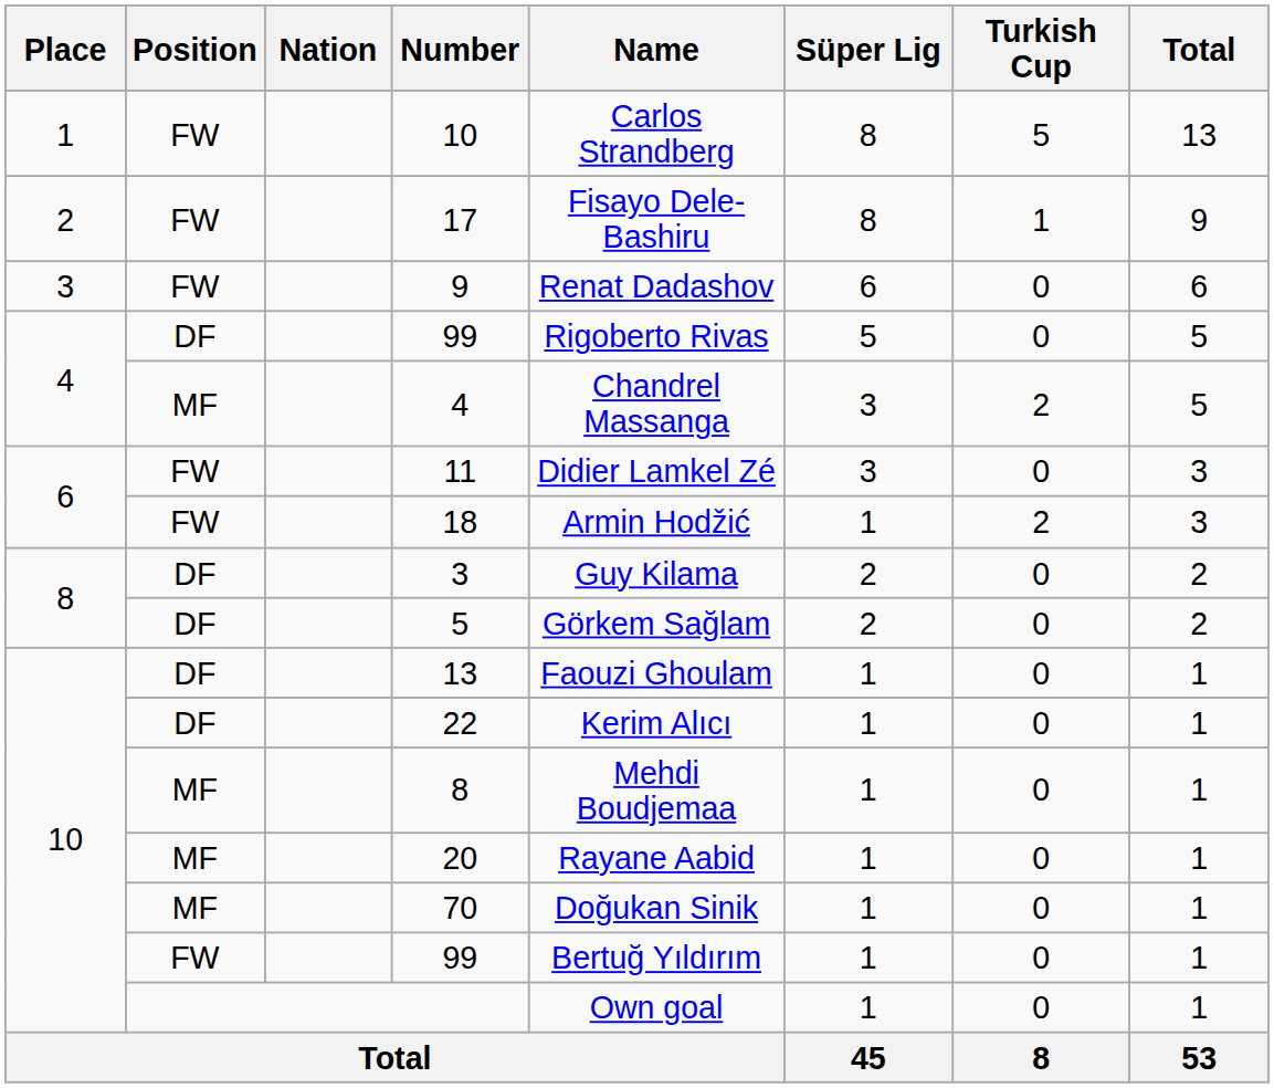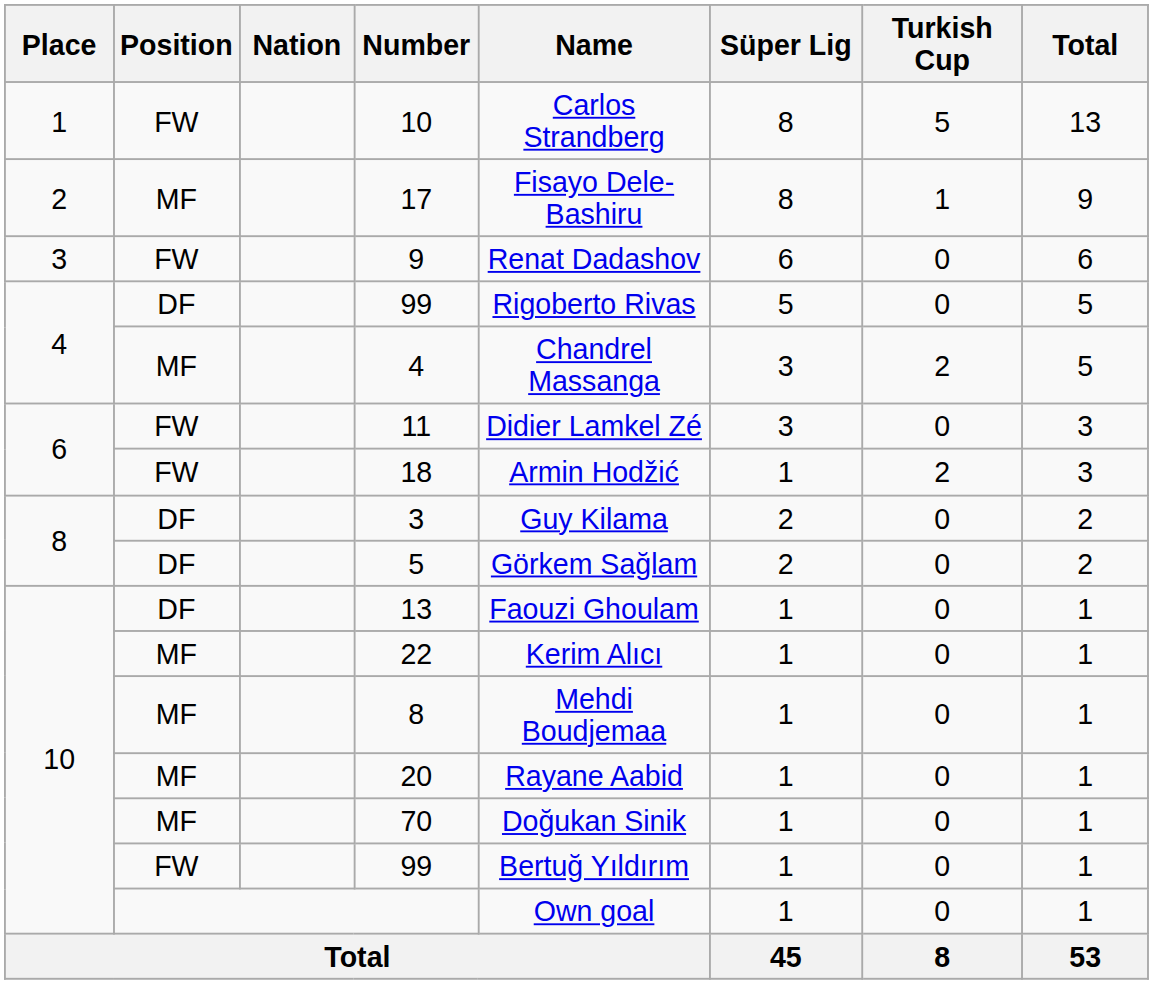17 | Position: FW -> MF
22 | Position: DF -> MF
